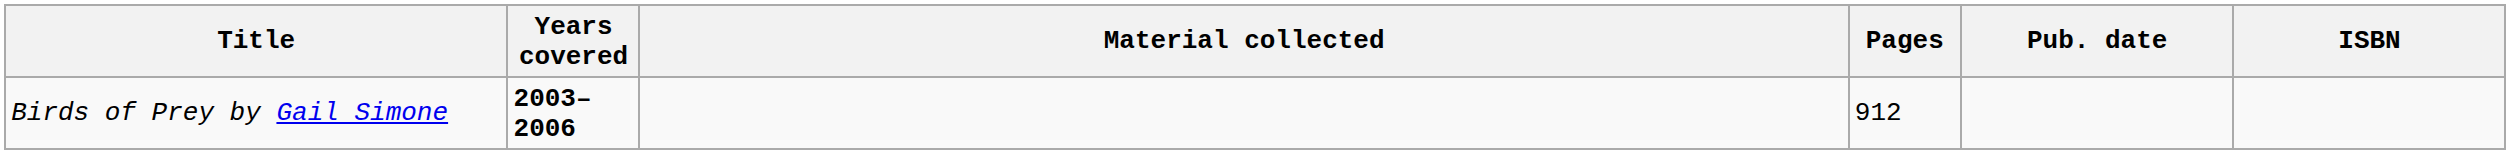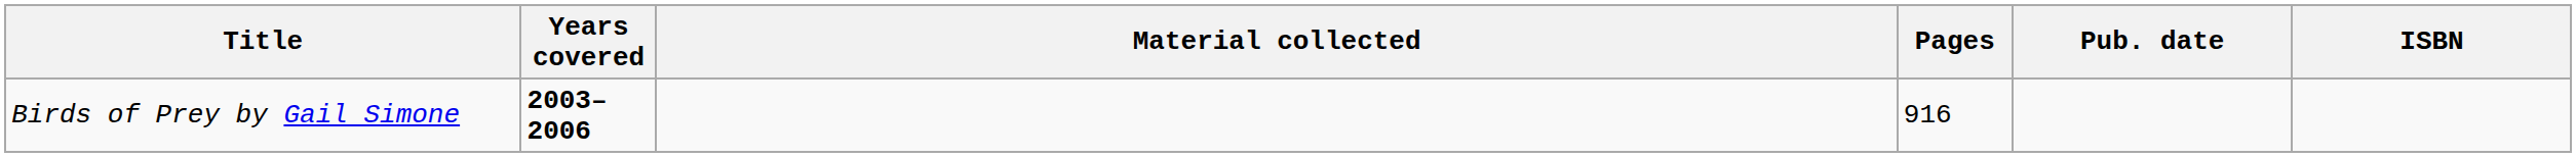Birds of Prey by Gail Simone | Pages: 912 -> 916
